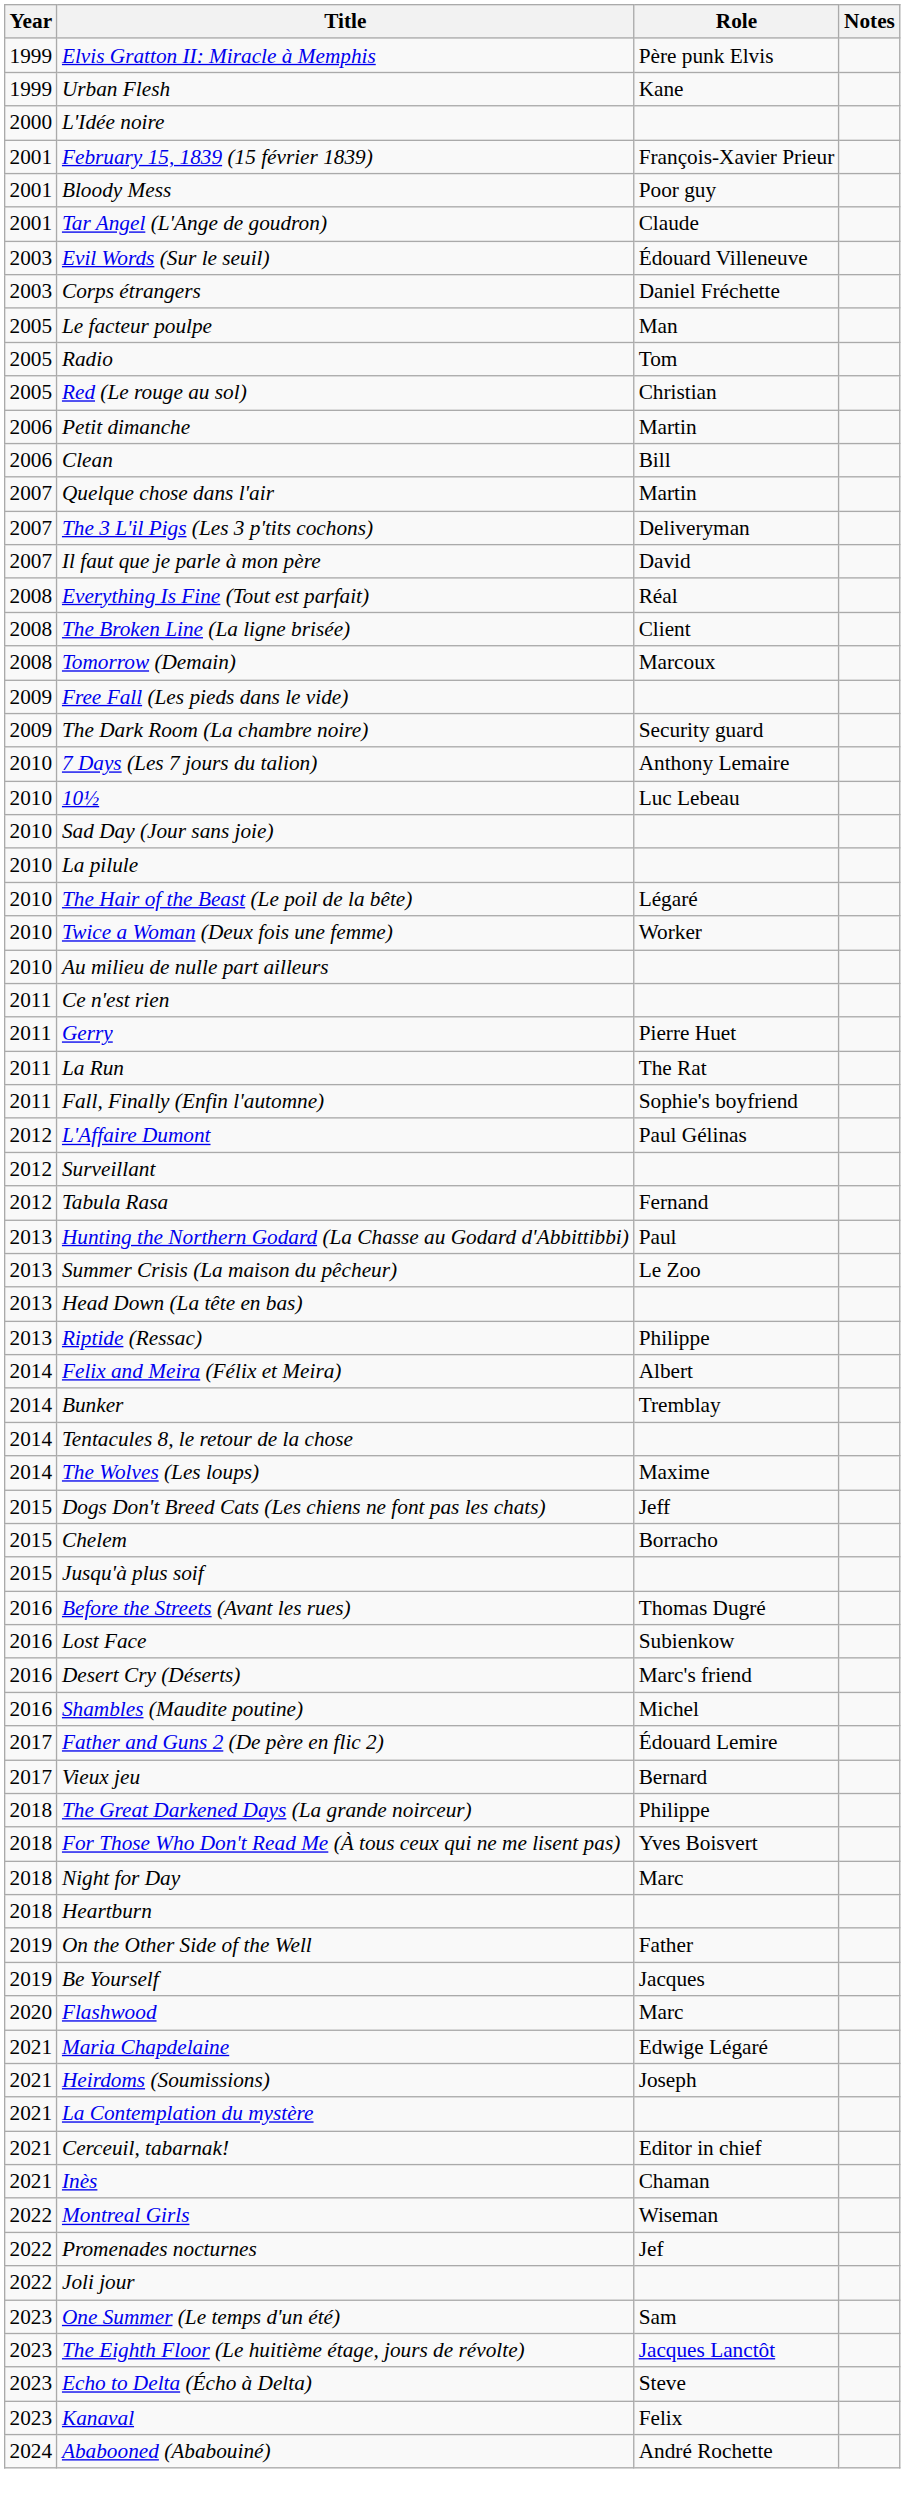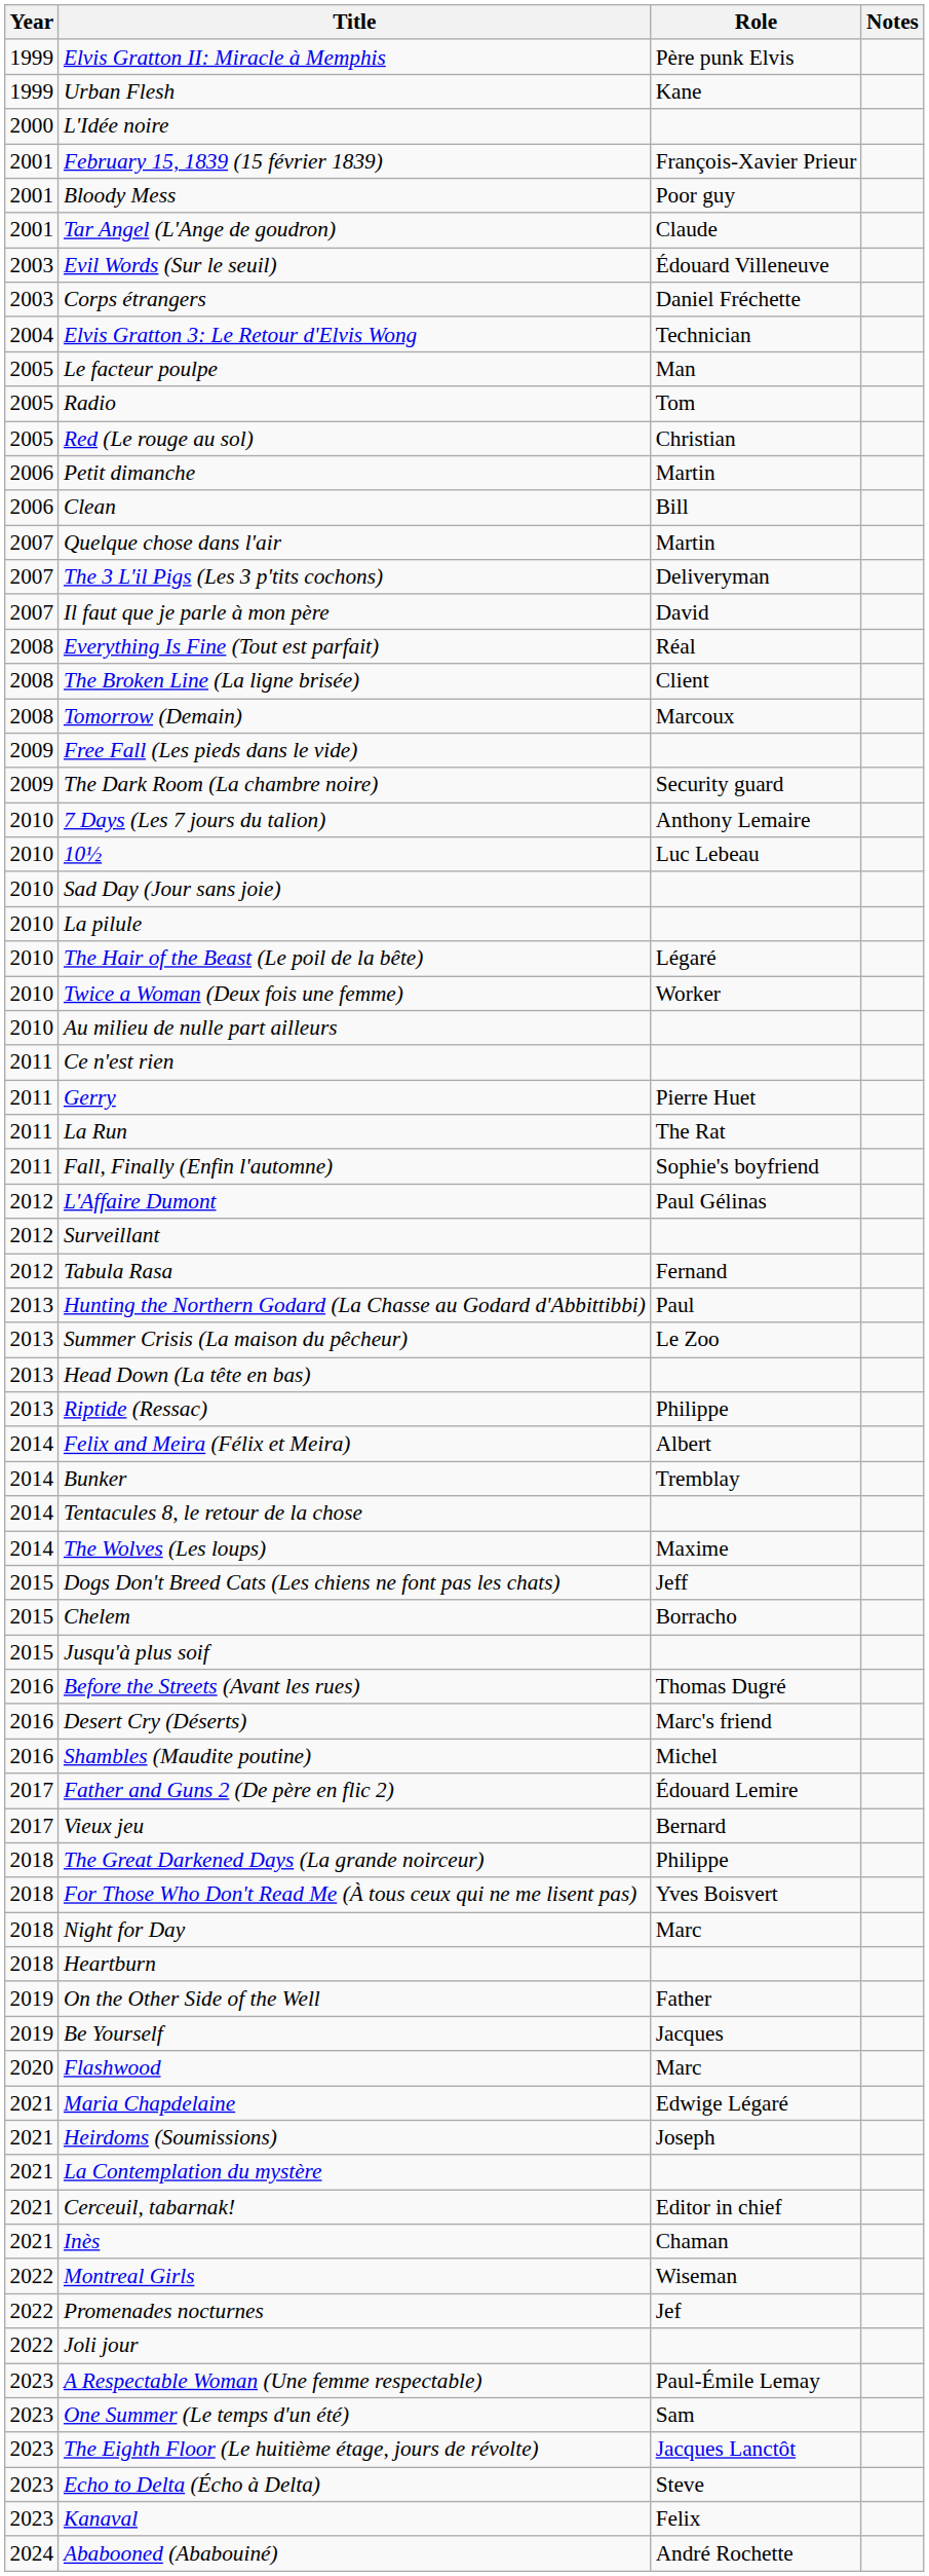+ row: 2004 | Elvis Gratton 3: Le Retour d'Elvis Wong | Technician
- row: 2016 | Lost Face | Subienkow
+ row: 2023 | A Respectable Woman (Une femme respectable) | Paul-Émile Lemay
